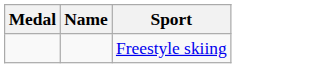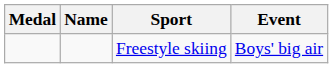+ column: Event | Boys' big air
